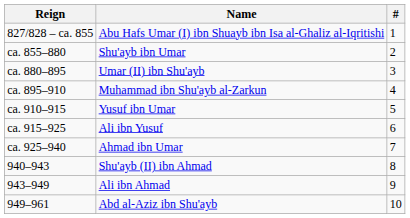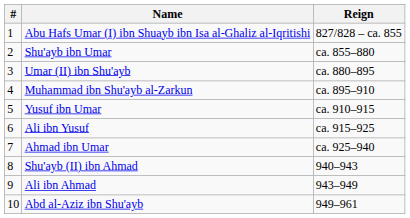columns swapped: # <-> Reign
